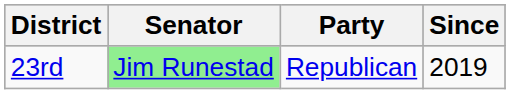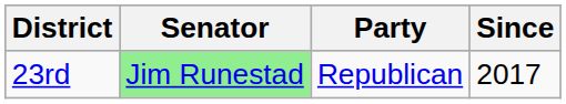23rd | Since: 2019 -> 2017
